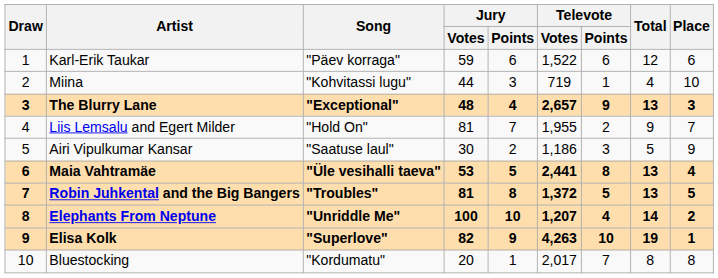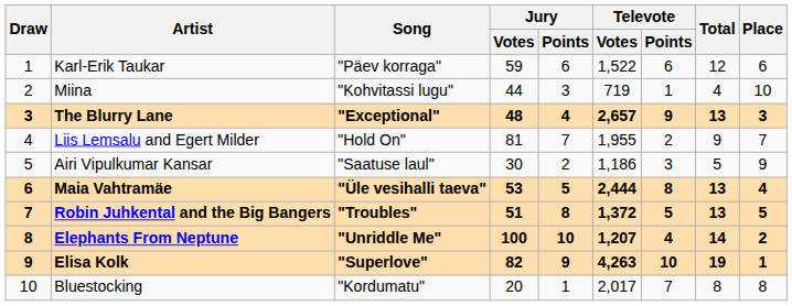Maia Vahtramäe | Televote / Votes: 2,441 -> 2,444
Robin Juhkental and the Big Bangers | Jury / Votes: 81 -> 51
